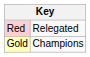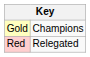rows swapped: Gold <-> Red
